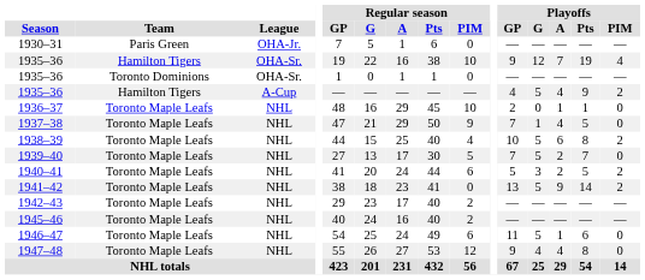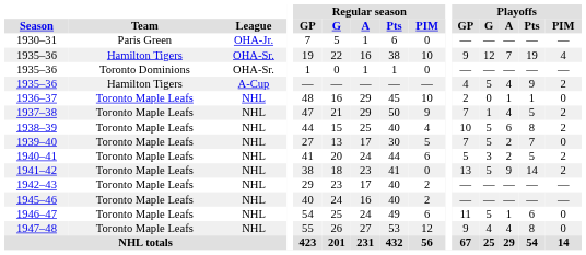1937–38 | Playoffs / PIM: 0 -> 2
